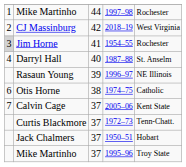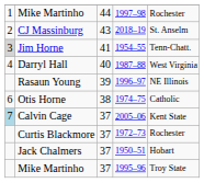CJ Massinburg | column 3: 42 -> 43
CJ Massinburg | column 5: West Virginia -> St. Anselm
Jim Horne | column 5: Rochester -> Tenn-Chatt.
Darryl Hall | column 5: St. Anselm -> West Virginia
Calvin Cage | column 1: no background -> lightblue background
Curtis Blackmore | column 5: Tenn-Chatt. -> Rochester
